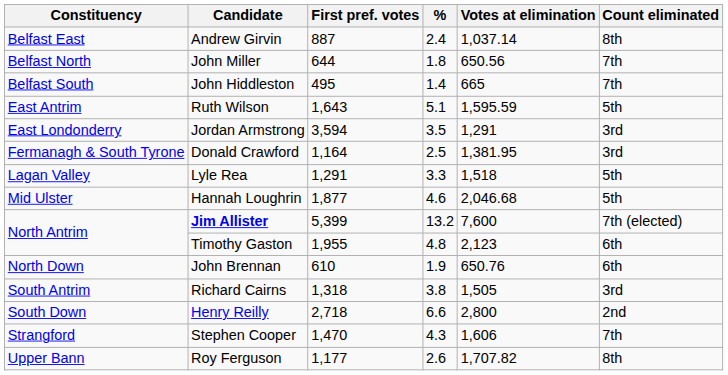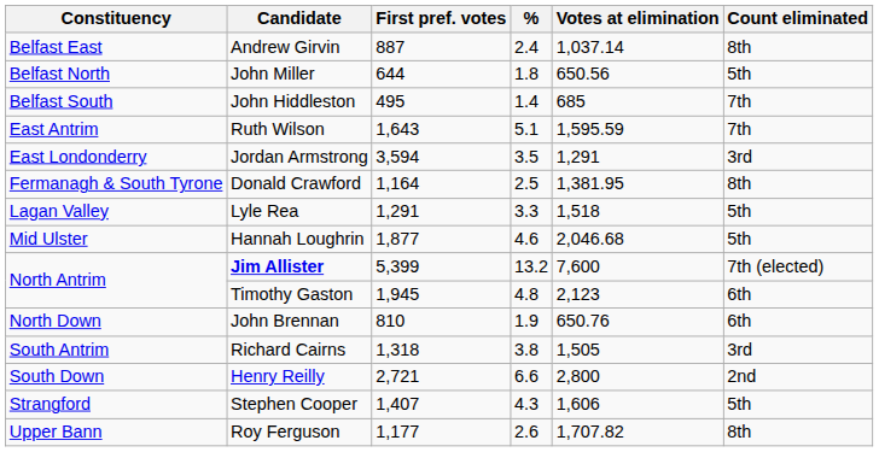John Miller | Count eliminated: 7th -> 5th
John Hiddleston | Votes at elimination: 665 -> 685
Ruth Wilson | Count eliminated: 5th -> 7th
Donald Crawford | Count eliminated: 3rd -> 8th
Timothy Gaston | First pref. votes: 1,955 -> 1,945
John Brennan | First pref. votes: 610 -> 810
Henry Reilly | First pref. votes: 2,718 -> 2,721
Stephen Cooper | First pref. votes: 1,470 -> 1,407
Stephen Cooper | Count eliminated: 7th -> 5th
